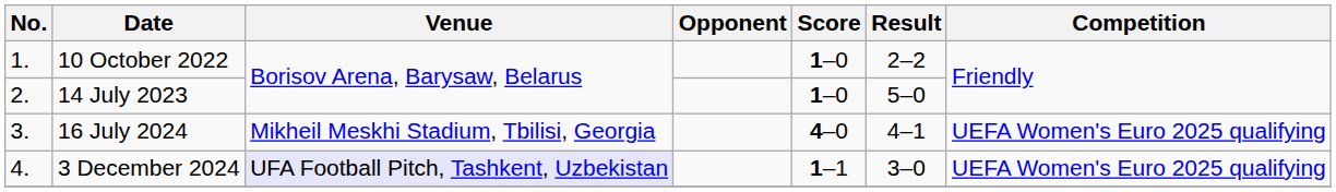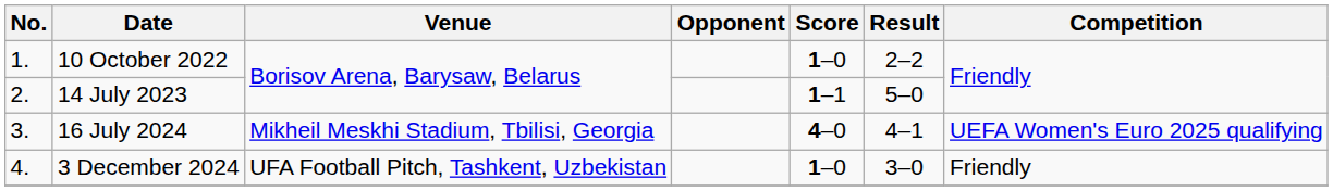14 July 2023 | Score: 1–0 -> 1–1
3 December 2024 | Venue: lavender background -> no background
3 December 2024 | Score: 1–1 -> 1–0
3 December 2024 | Competition: UEFA Women's Euro 2025 qualifying -> Friendly
